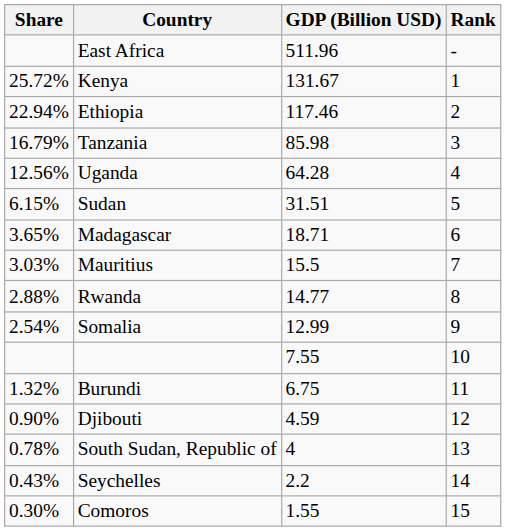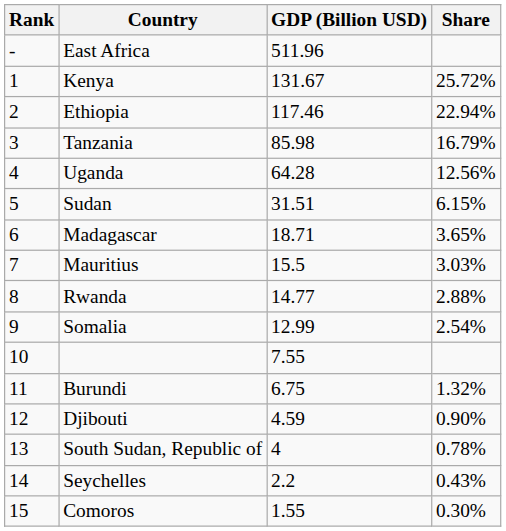columns swapped: Rank <-> Share
